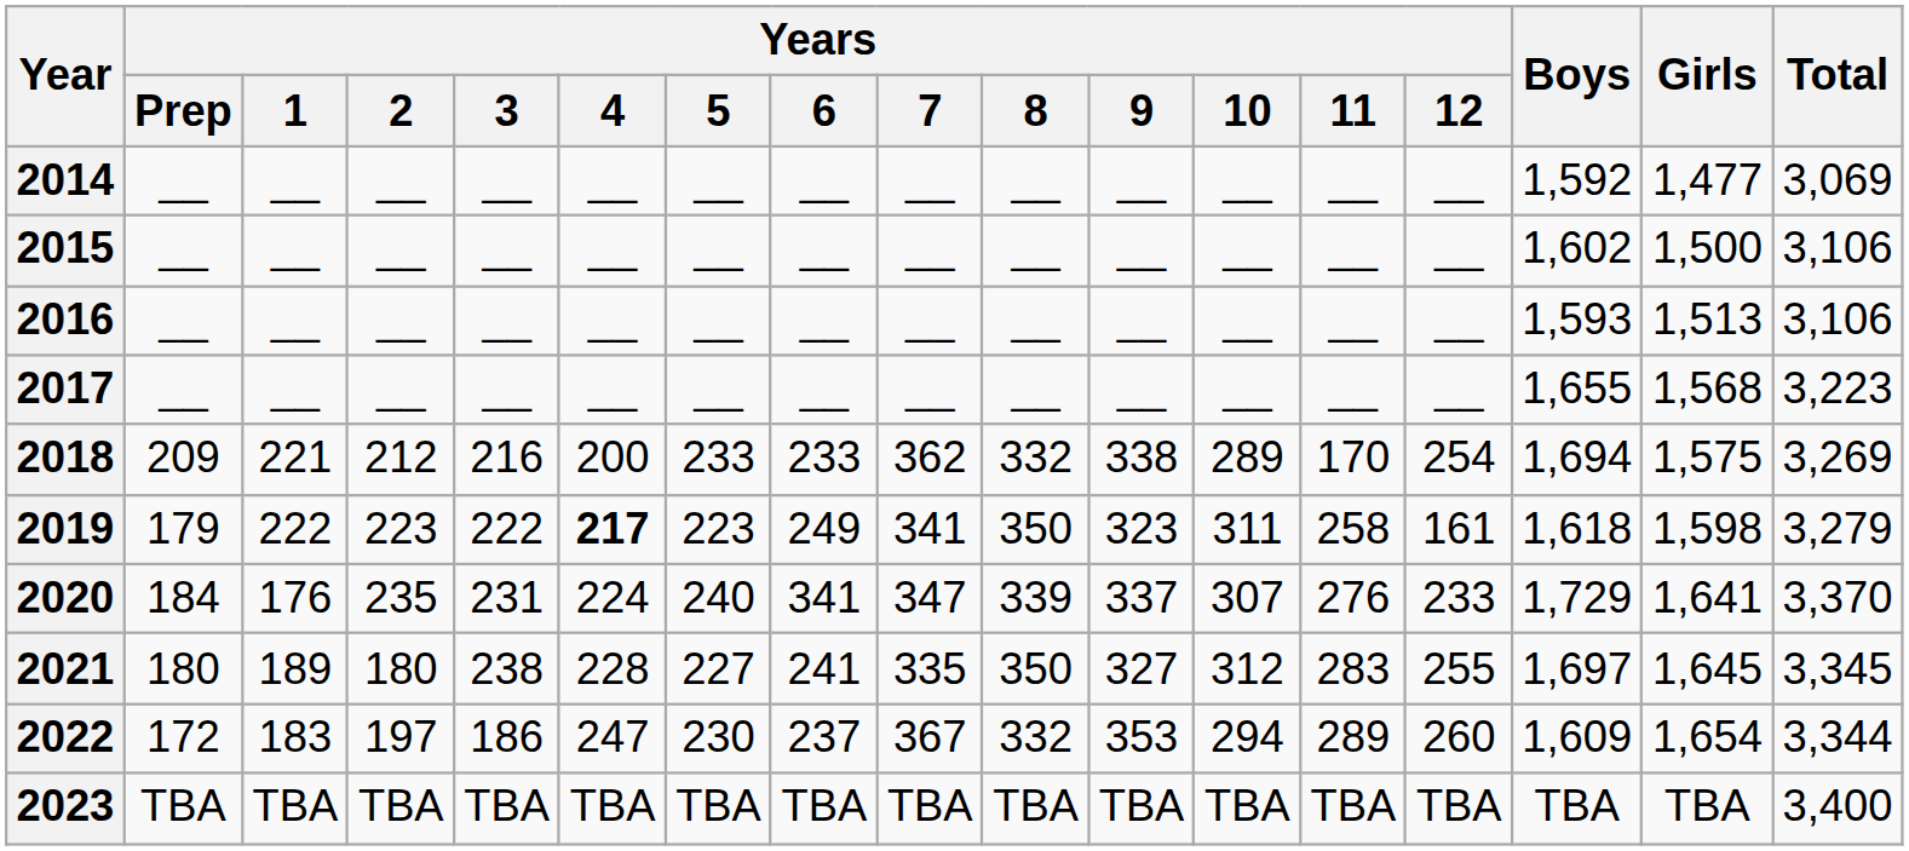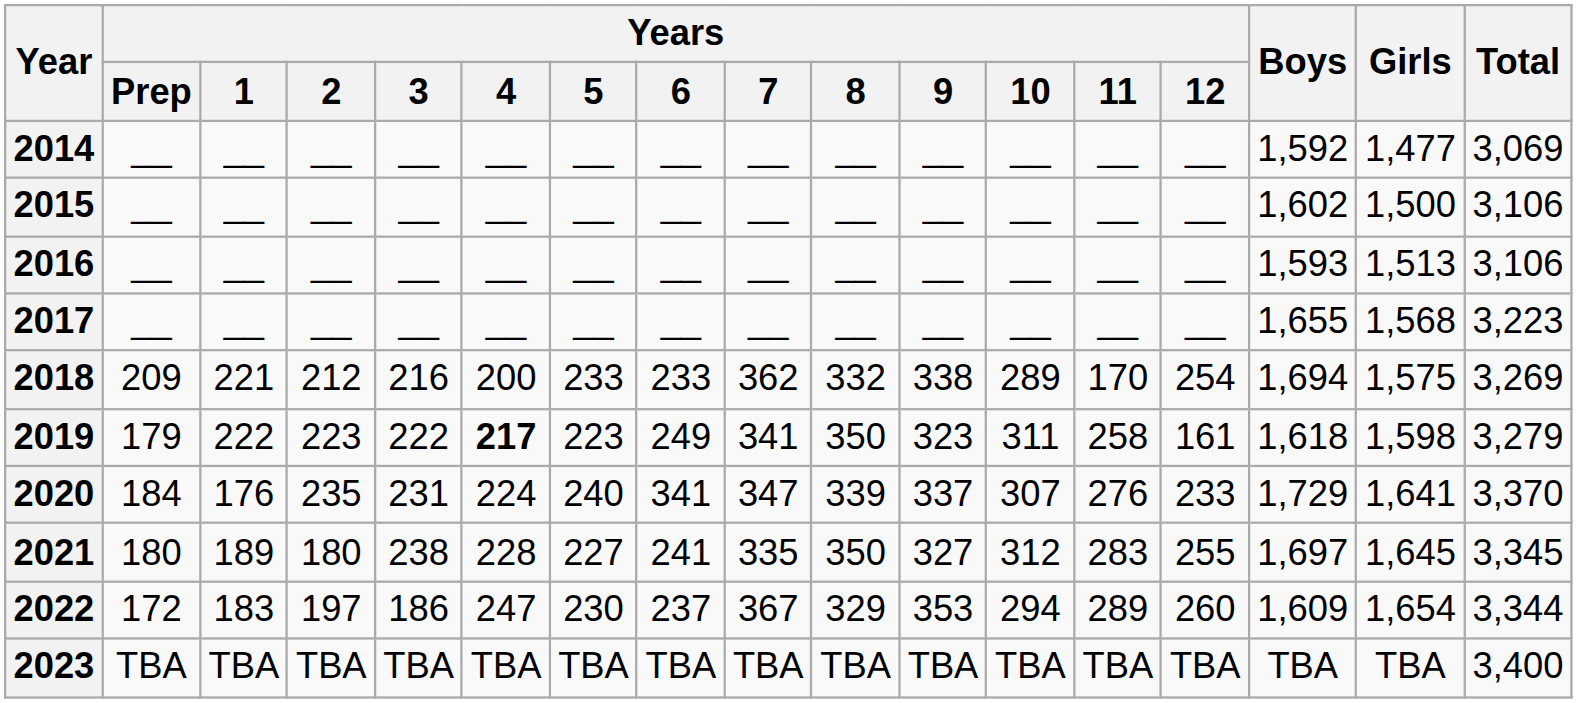2022 | Years / 8: 332 -> 329
